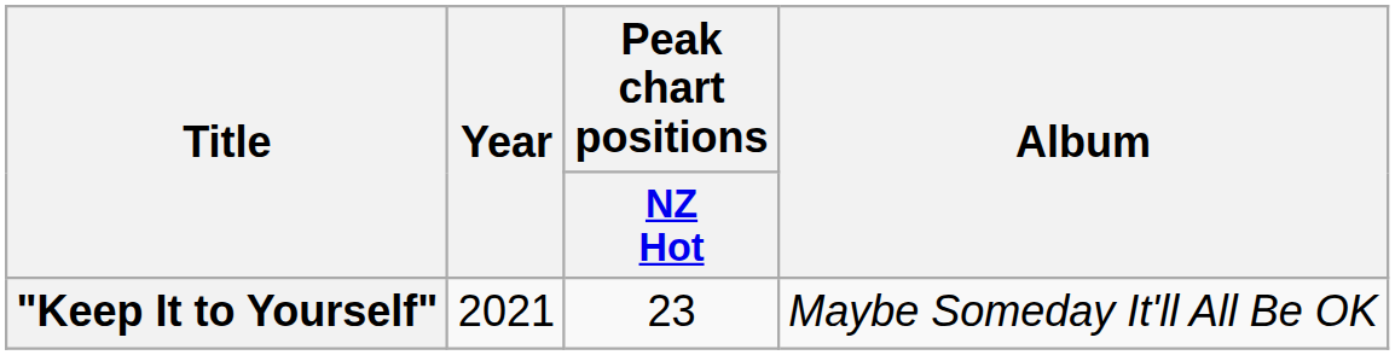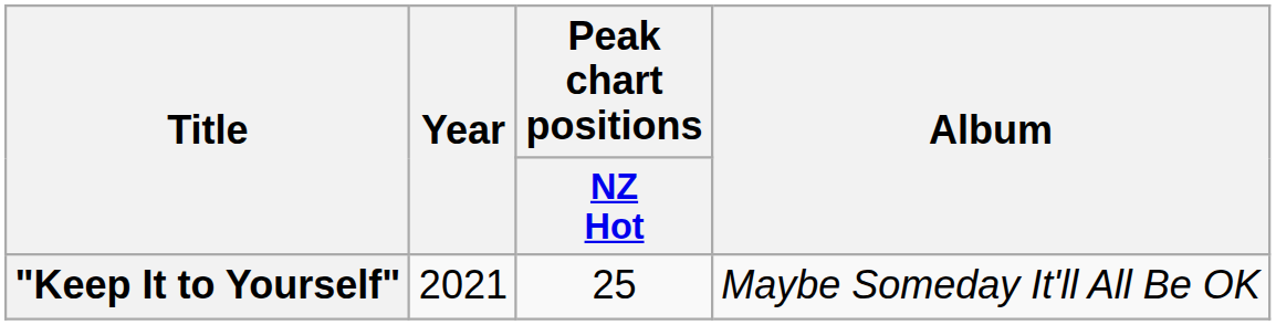"Keep It to Yourself" | Peak chart positions / NZ Hot: 23 -> 25
